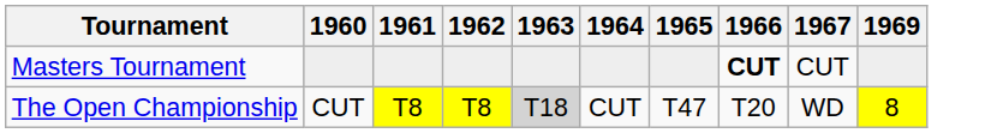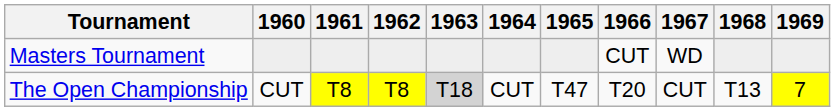+ column: 1968 | T13
Masters Tournament | 1966: bold -> normal
Masters Tournament | 1967: CUT -> WD
The Open Championship | 1967: WD -> CUT
The Open Championship | 1969: 8 -> 7
